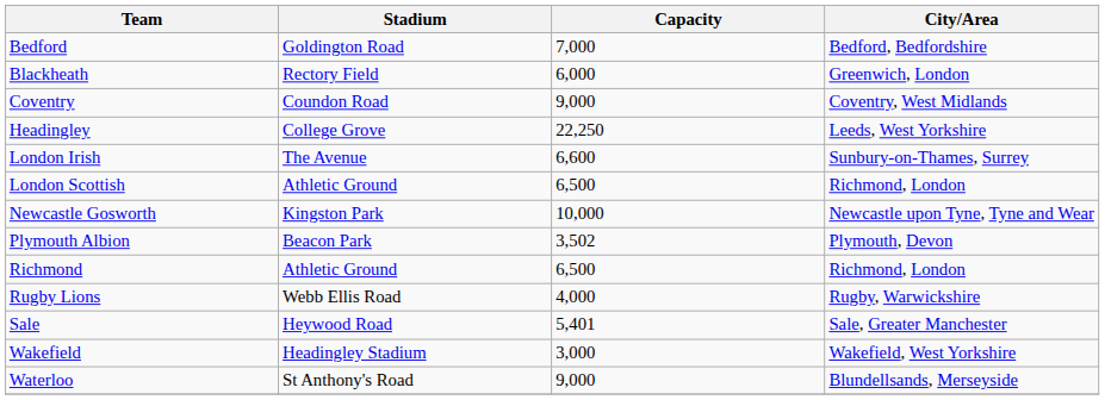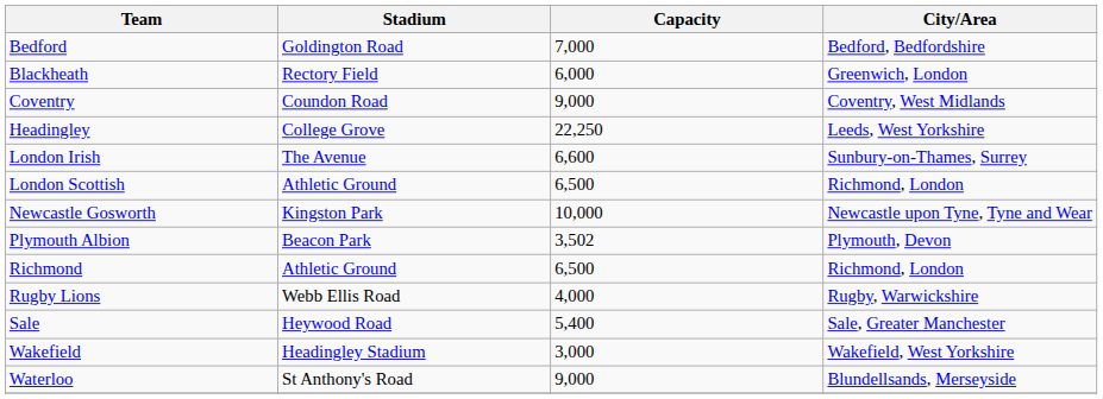Sale | Capacity: 5,401 -> 5,400
